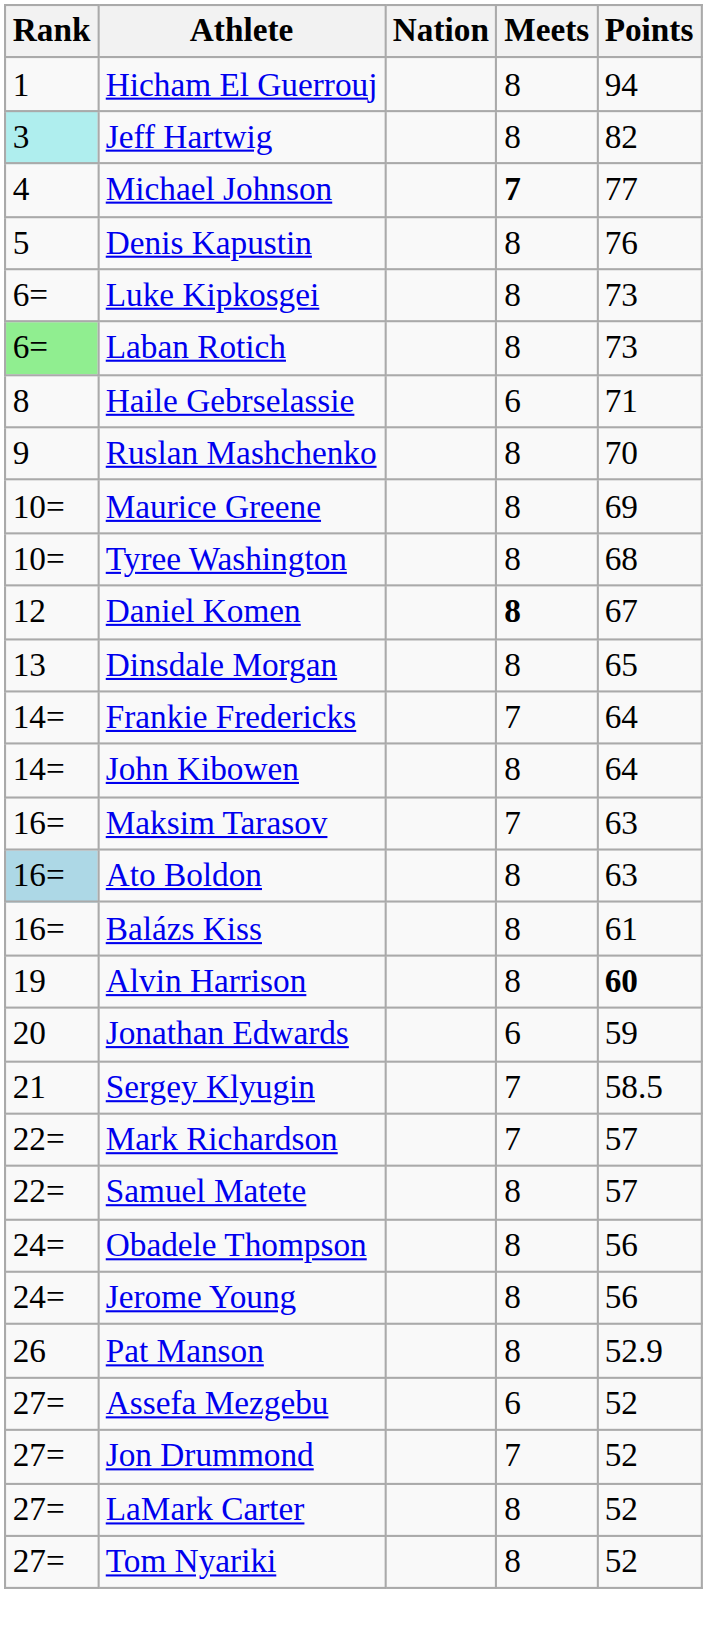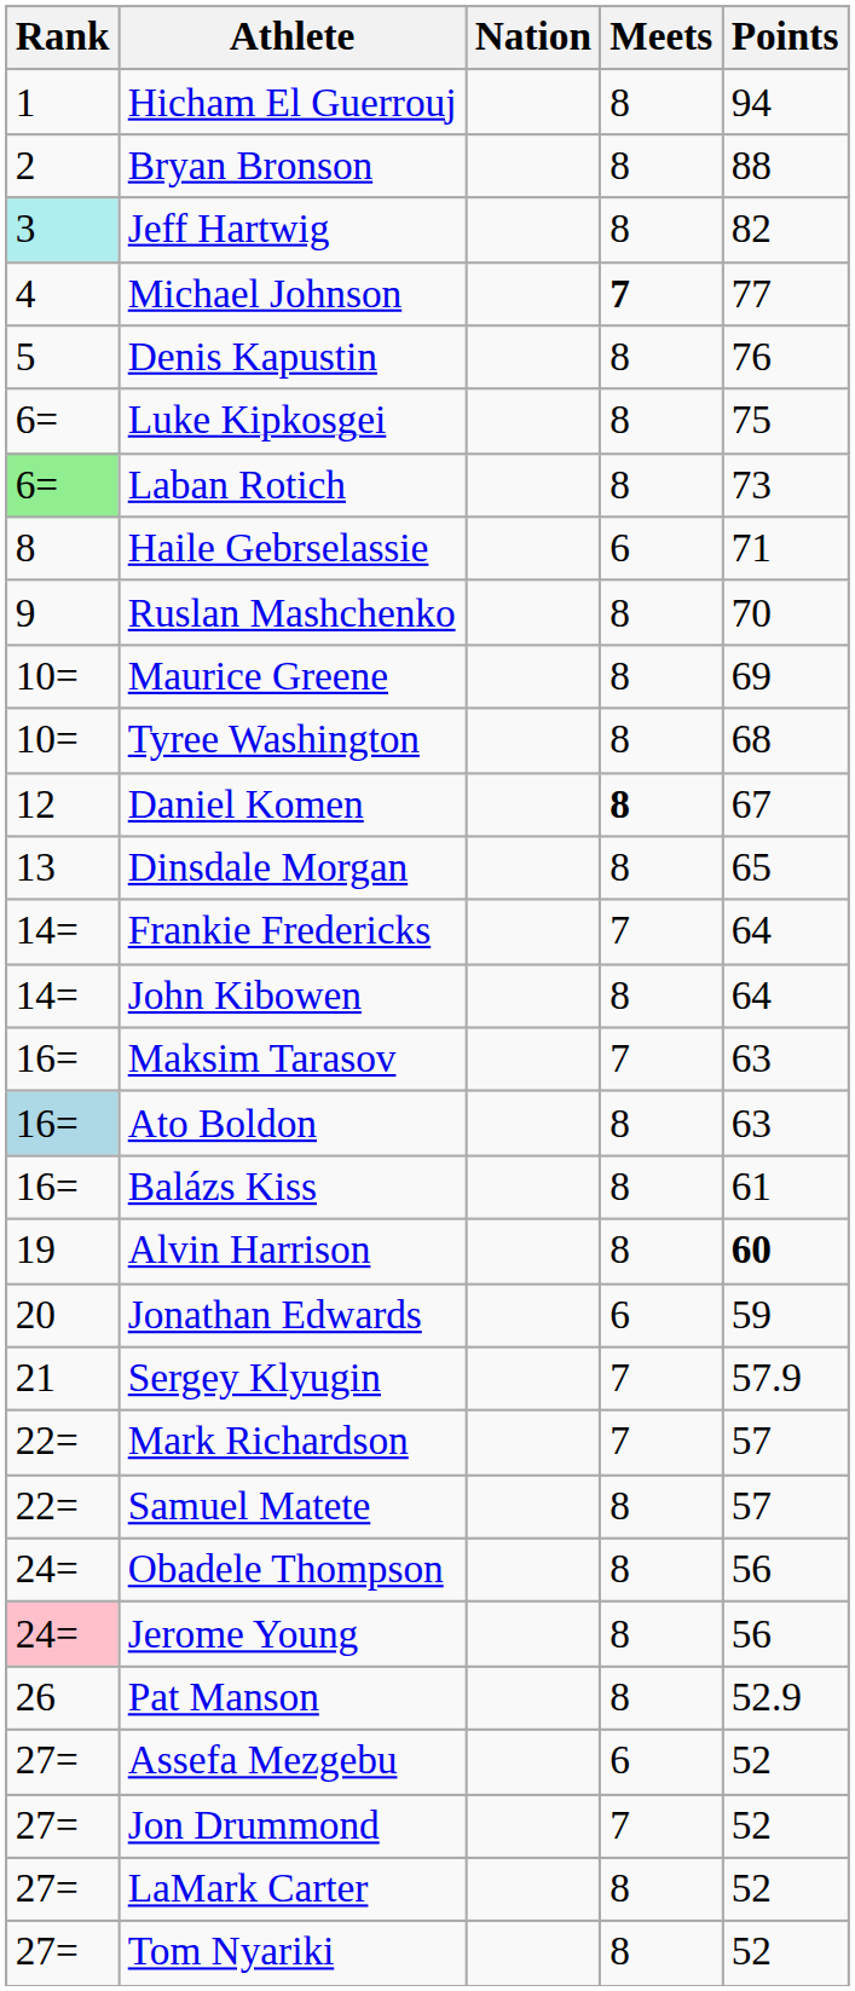+ row: 2 | Bryan Bronson | 8 | 88
Luke Kipkosgei | Points: 73 -> 75
Sergey Klyugin | Points: 58.5 -> 57.9
Jerome Young | Rank: no background -> pink background
